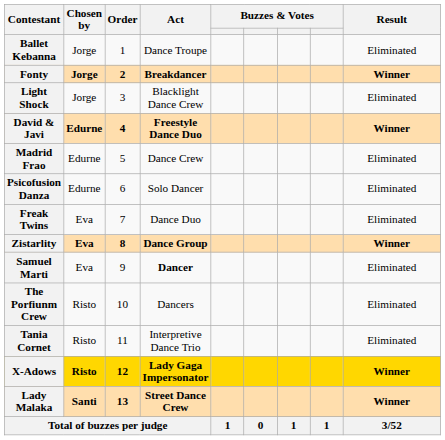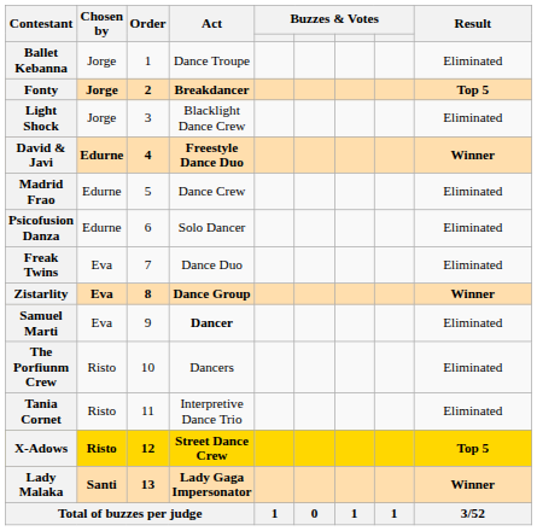Fonty | Result: Winner -> Top 5
X-Adows | Act: Lady Gaga Impersonator -> Street Dance Crew
X-Adows | Result: Winner -> Top 5
Lady Malaka | Act: Street Dance Crew -> Lady Gaga Impersonator
